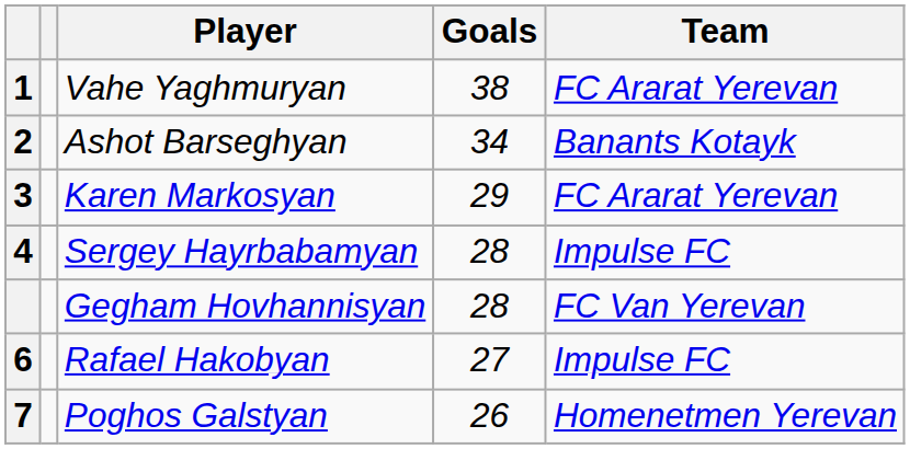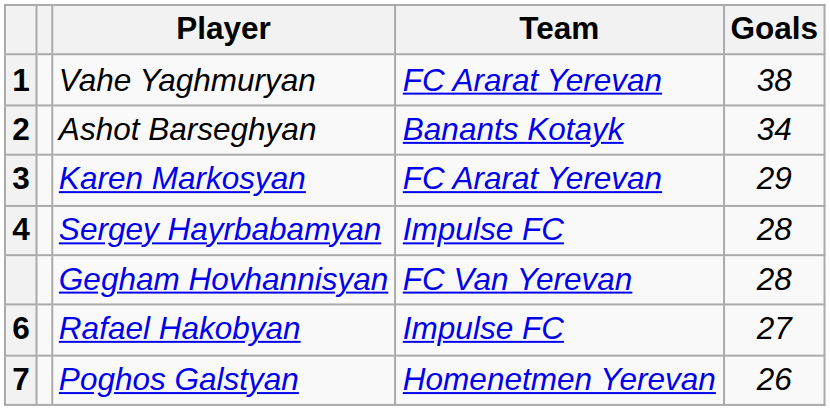columns swapped: Team <-> Goals
